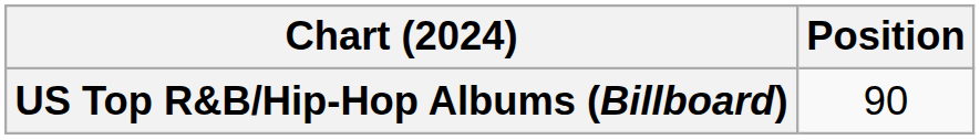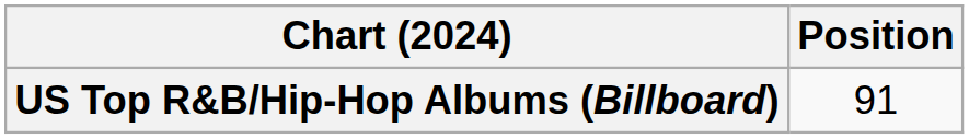US Top R&B/Hip-Hop Albums (Billboard) | Position: 90 -> 91
